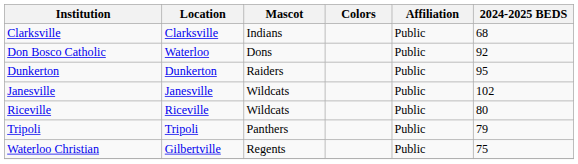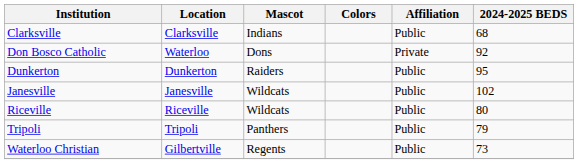Don Bosco Catholic | Affiliation: Public -> Private
Waterloo Christian | 2024-2025 BEDS: 75 -> 73
